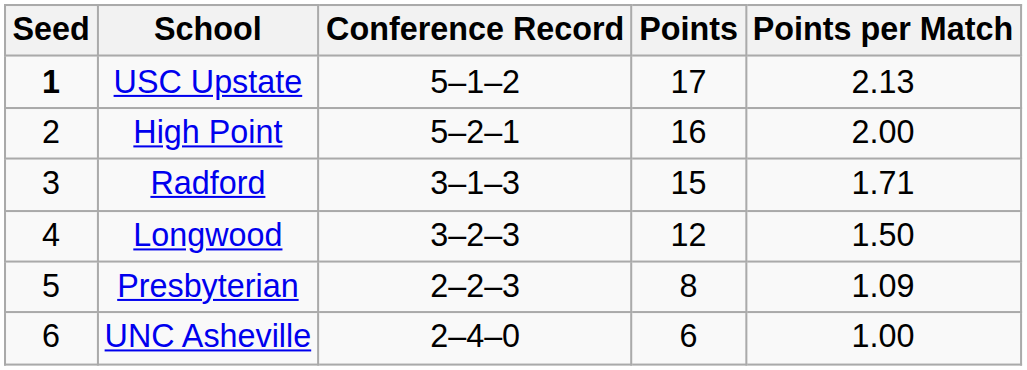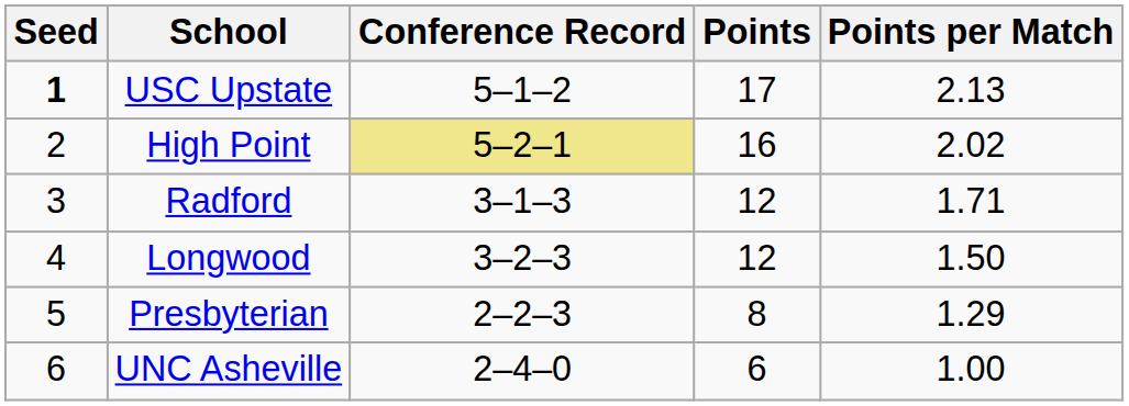High Point | Conference Record: no background -> khaki background
High Point | Points per Match: 2.00 -> 2.02
Radford | Points: 15 -> 12
Presbyterian | Points per Match: 1.09 -> 1.29
